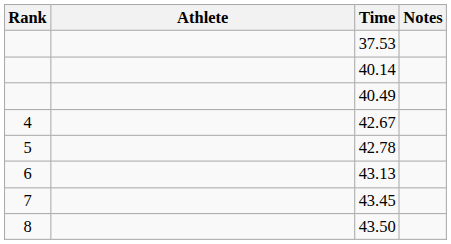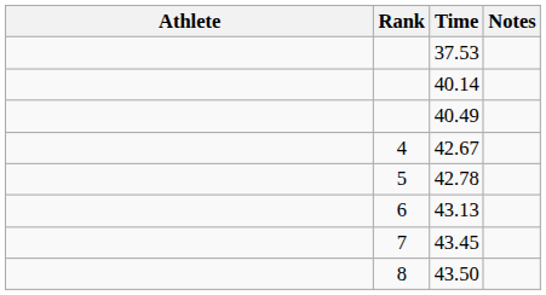columns swapped: Rank <-> Athlete
